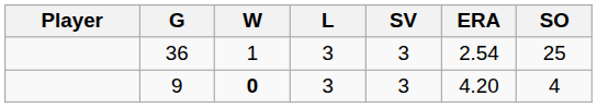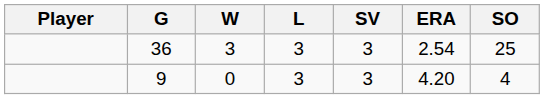36 | W: 1 -> 3
9 | W: bold -> normal
